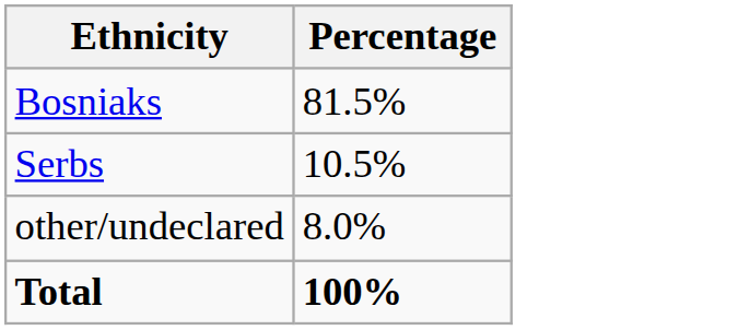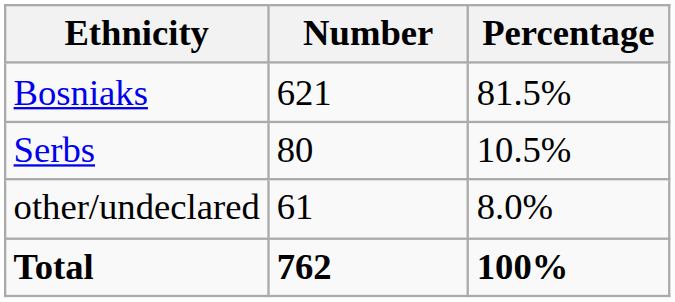+ column: Number | 621 | 80 | 61 | 762
